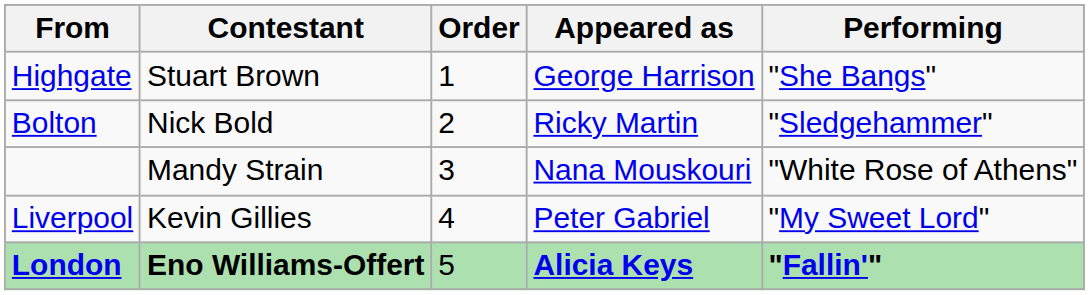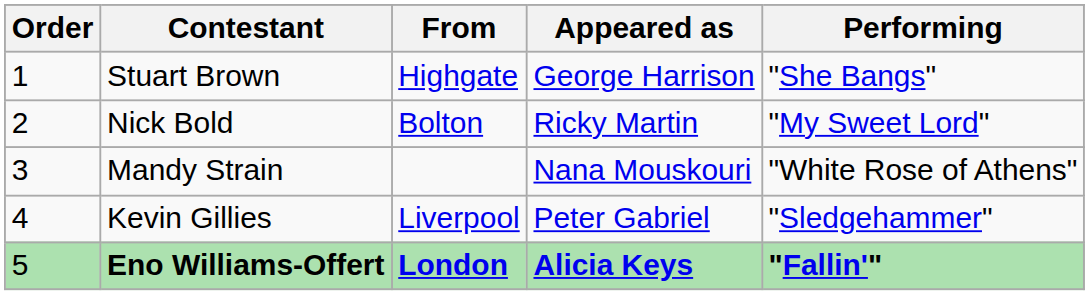columns swapped: Order <-> From
Nick Bold | Performing: "Sledgehammer" -> "My Sweet Lord"
Kevin Gillies | Performing: "My Sweet Lord" -> "Sledgehammer"
